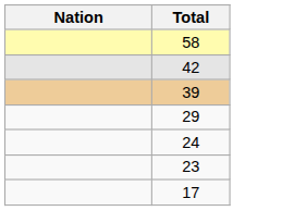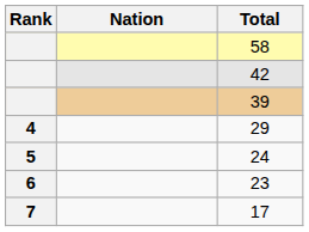+ column: Rank | 4 | 5 | 6 | 7
